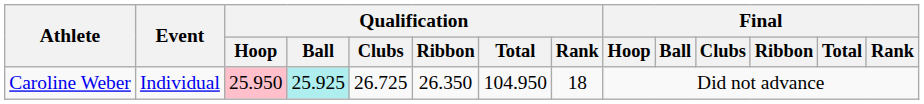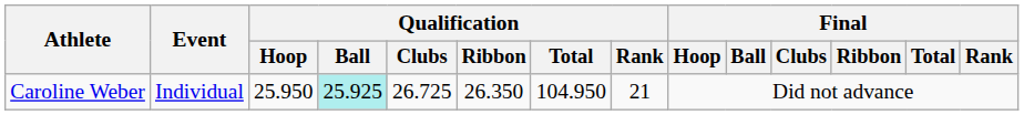Caroline Weber | Qualification / Hoop: pink background -> no background
Caroline Weber | Qualification / Rank: 18 -> 21
